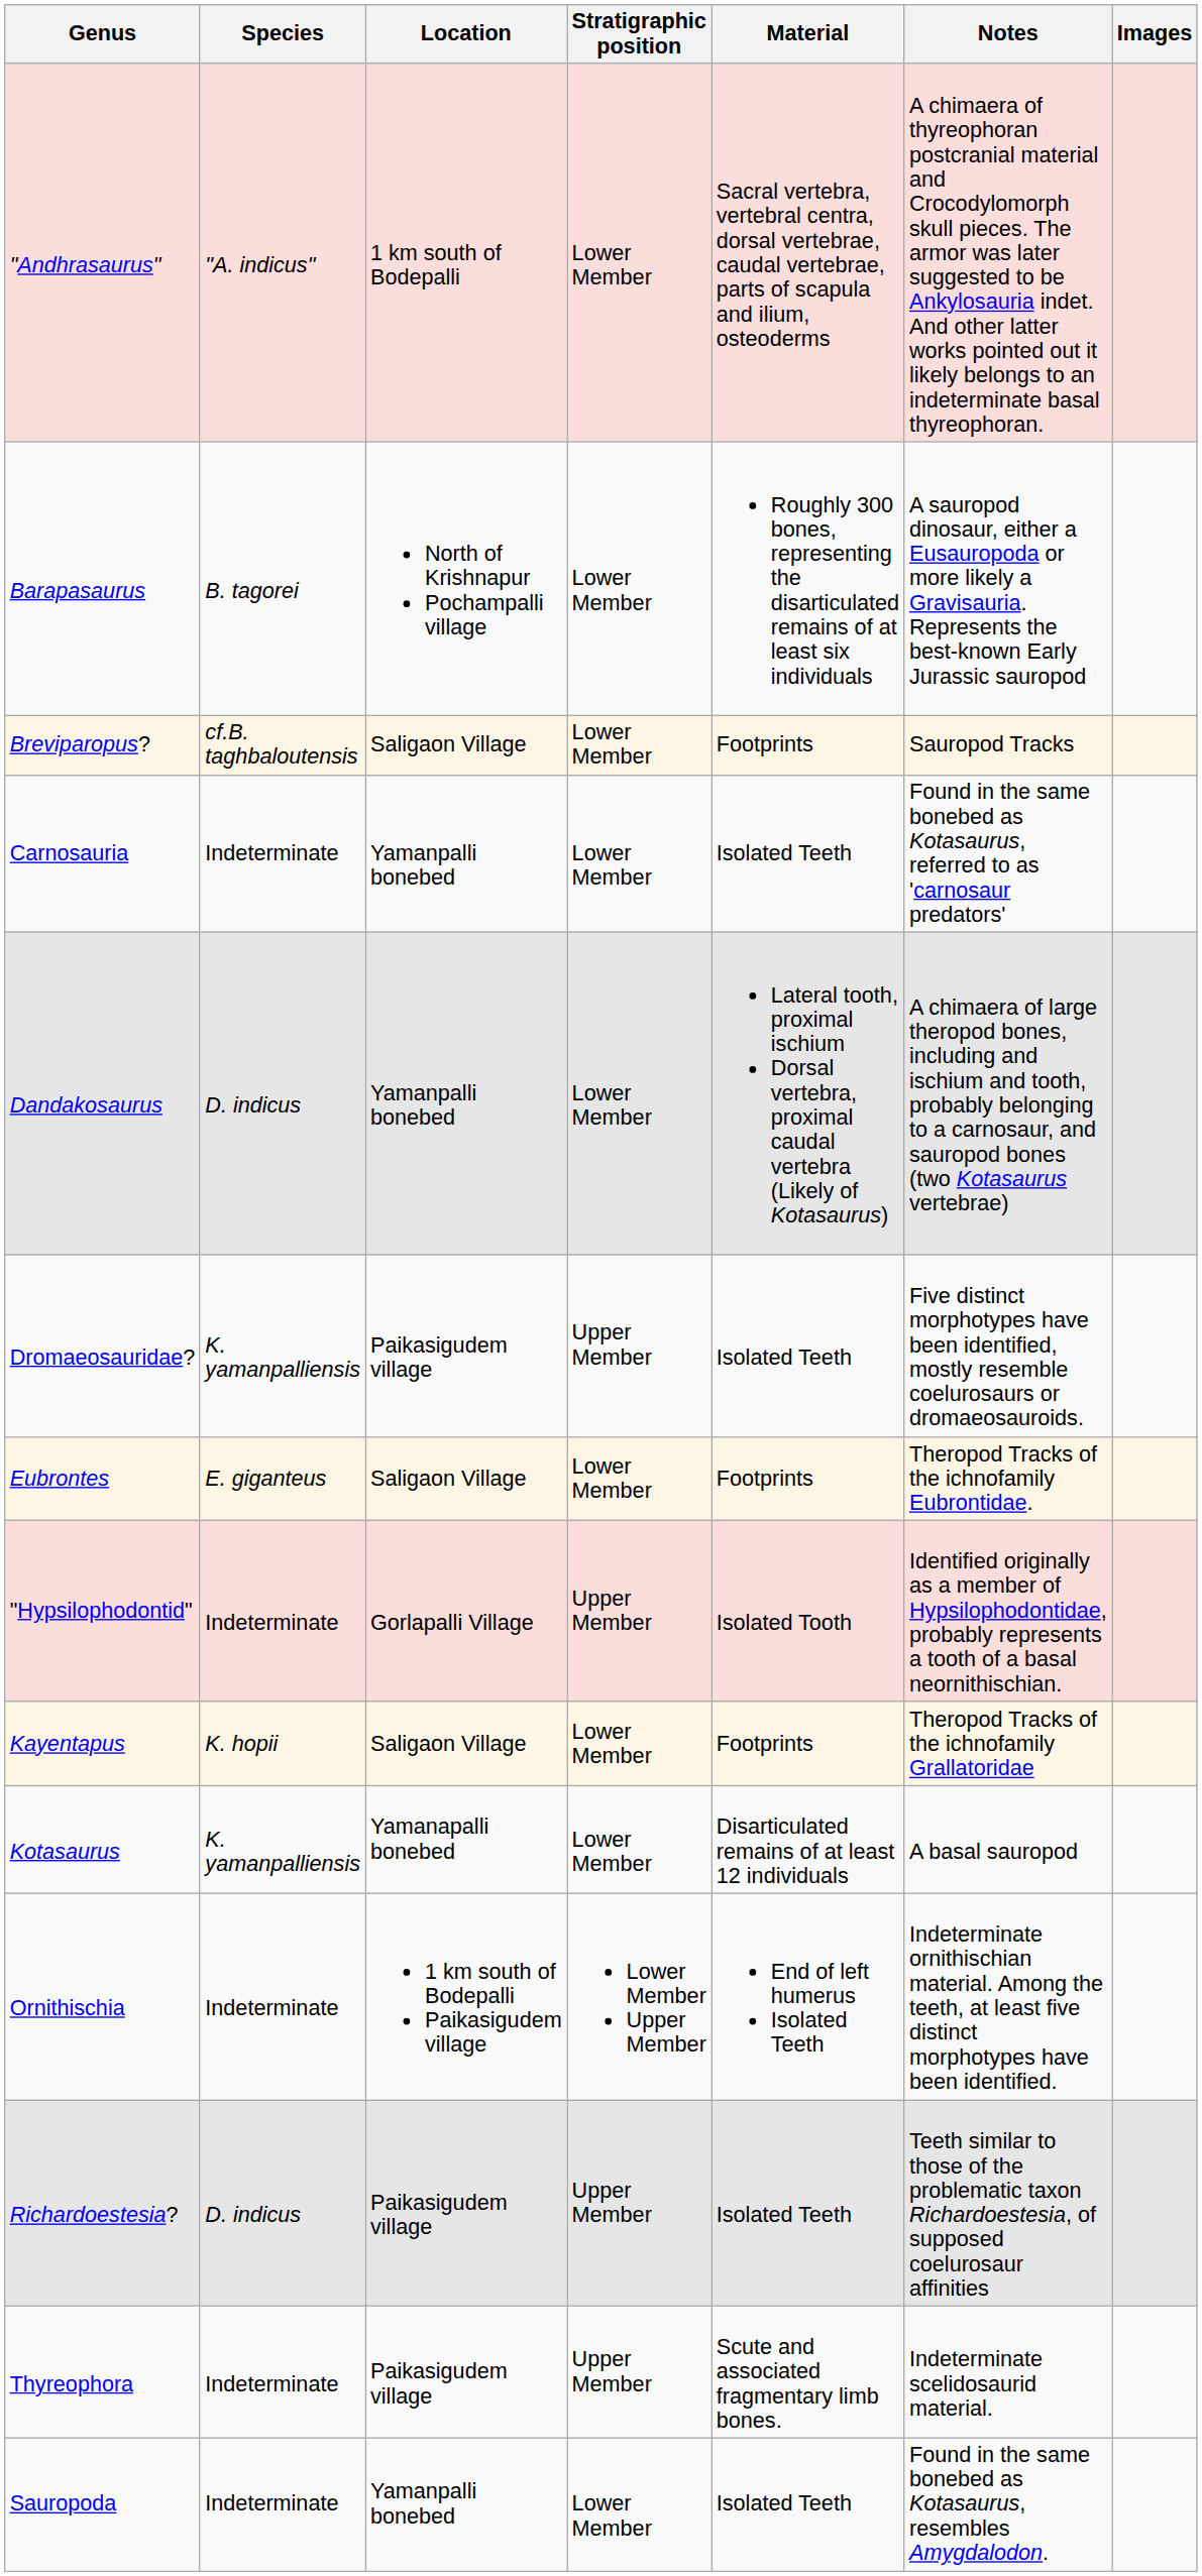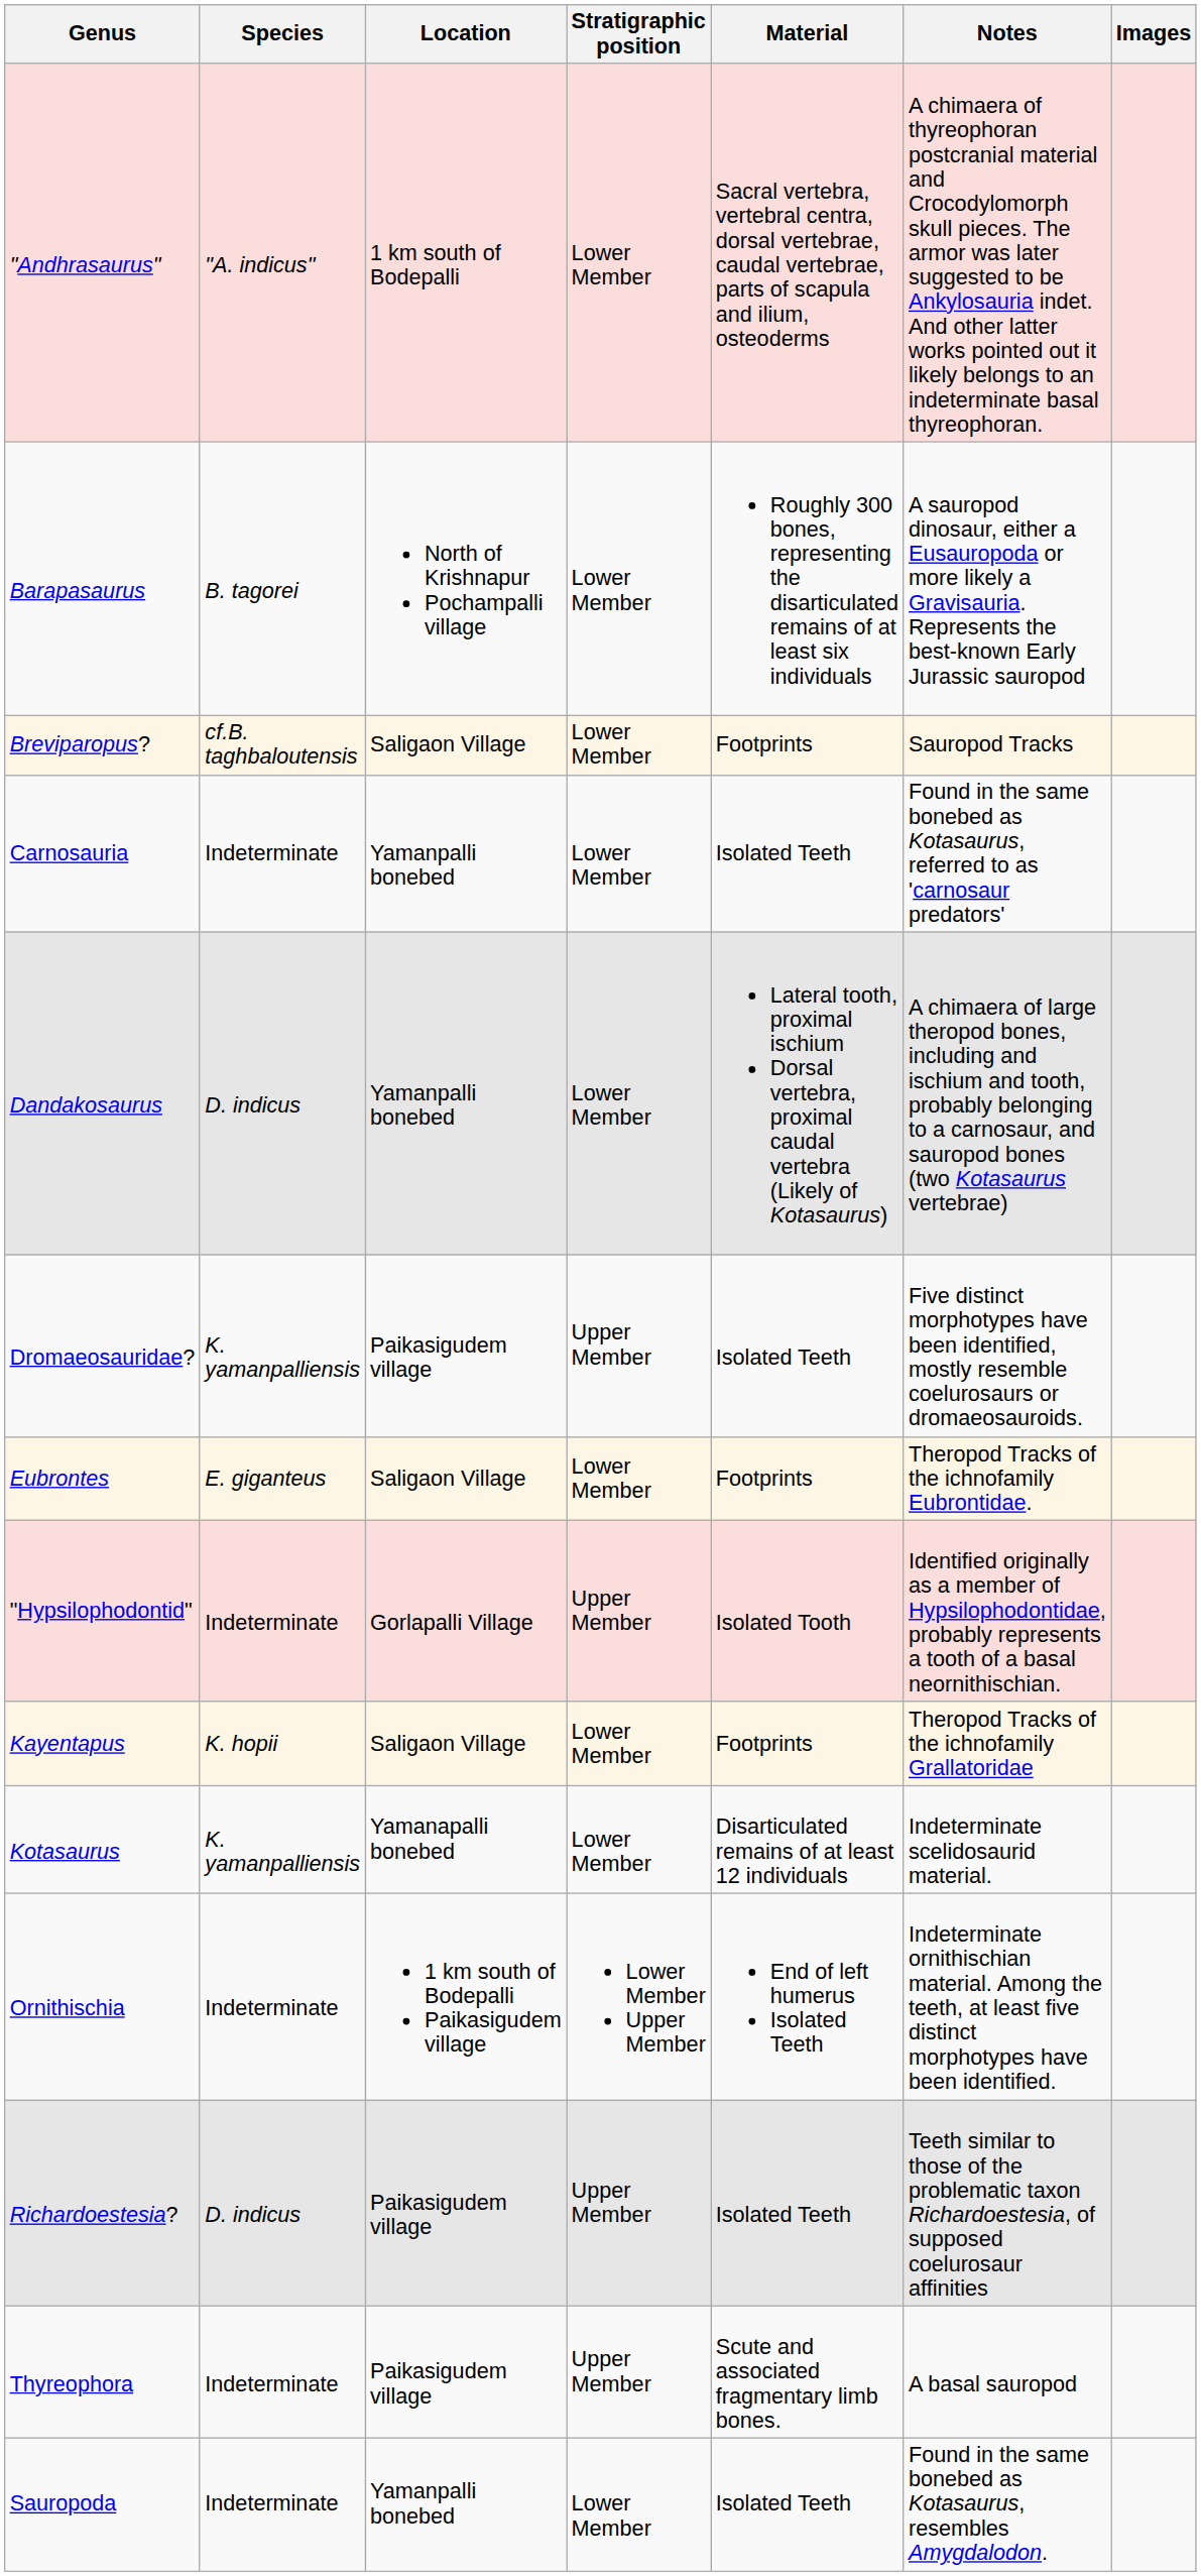Kotasaurus | Notes: A basal sauropod -> Indeterminate scelidosaurid material.
Thyreophora | Notes: Indeterminate scelidosaurid material. -> A basal sauropod
